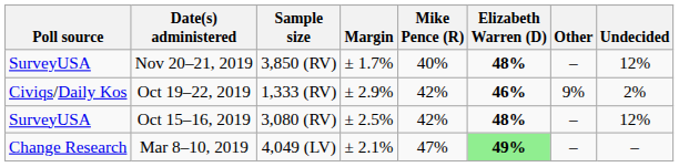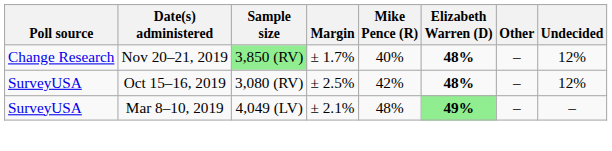Nov 20–21, 2019 | Poll source: SurveyUSA -> Change Research
Nov 20–21, 2019 | Sample size: no background -> lightgreen background
- row: Civiqs/Daily Kos | Oct 19–22, 2019 | 1,333 (RV) | ± 2.9% | 42% | 46% | 9% | 2%
Mar 8–10, 2019 | Poll source: Change Research -> SurveyUSA
Mar 8–10, 2019 | Mike Pence (R): 47% -> 48%
